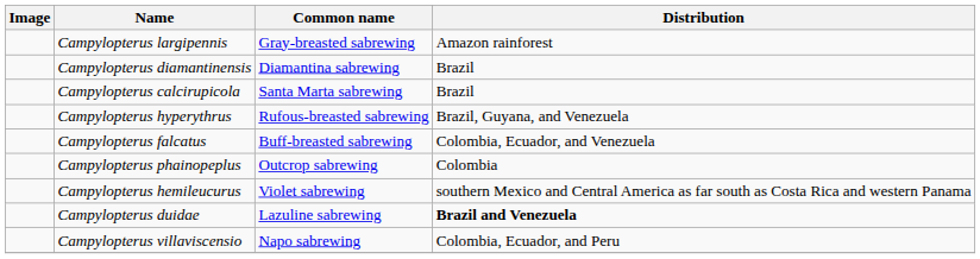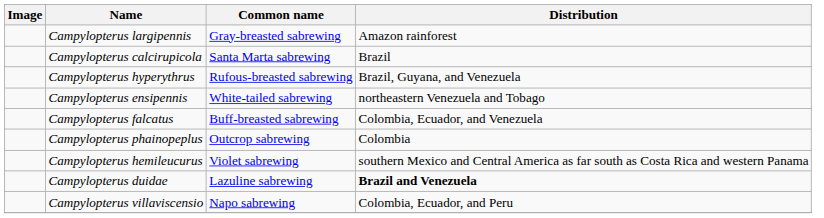- row: Campylopterus diamantinensis | Diamantina sabrewing | Brazil
+ row: Campylopterus ensipennis | White-tailed sabrewing | northeastern Venezuela and Tobago
